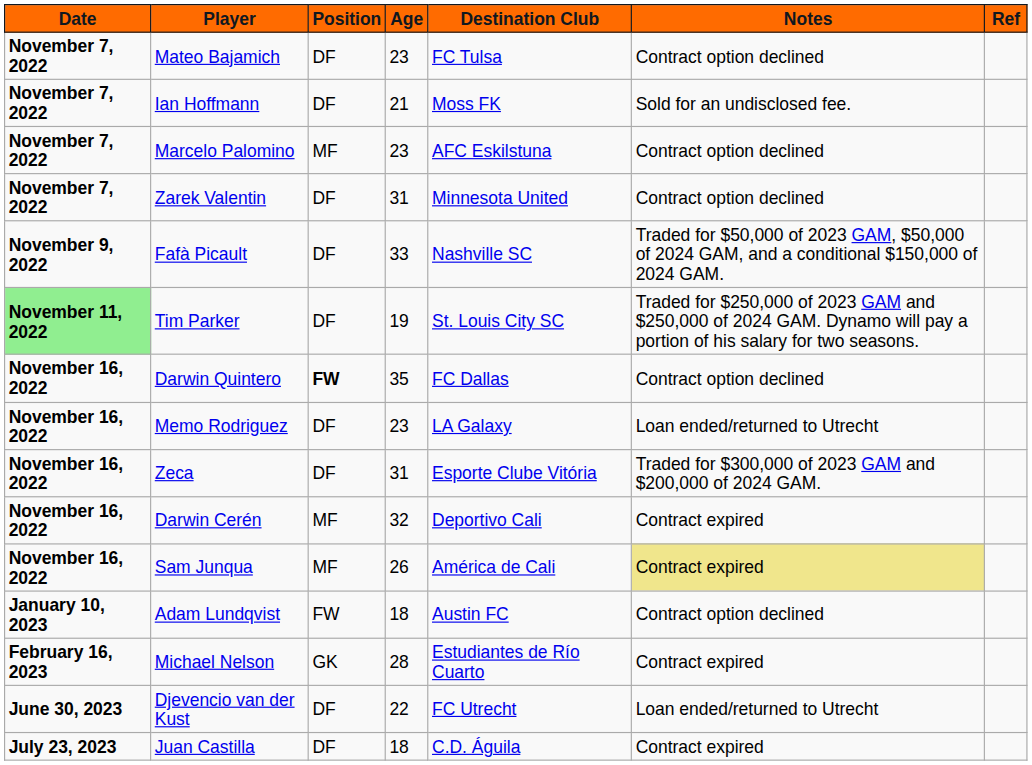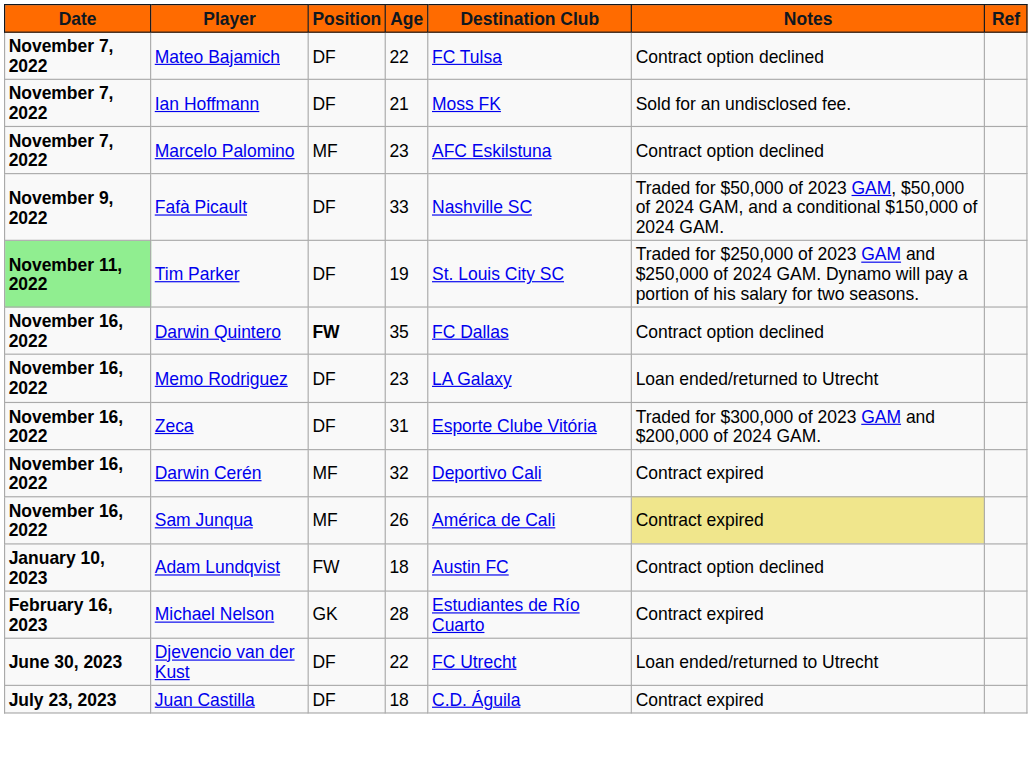Mateo Bajamich | Age: 23 -> 22
- row: November 7, 2022 | Zarek Valentin | DF | 31 | Minnesota United | Contract option declined
